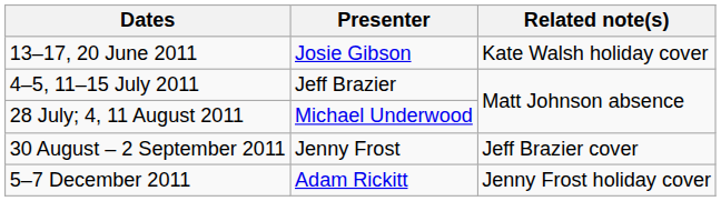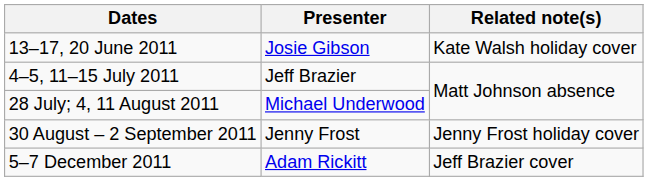30 August – 2 September 2011 | Related note(s): Jeff Brazier cover -> Jenny Frost holiday cover
5–7 December 2011 | Related note(s): Jenny Frost holiday cover -> Jeff Brazier cover
